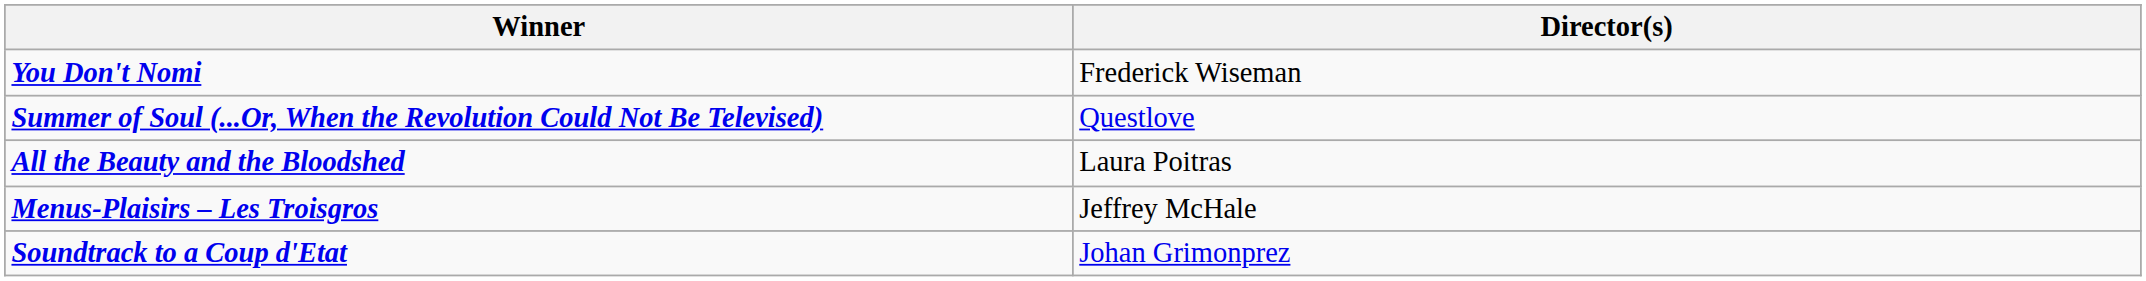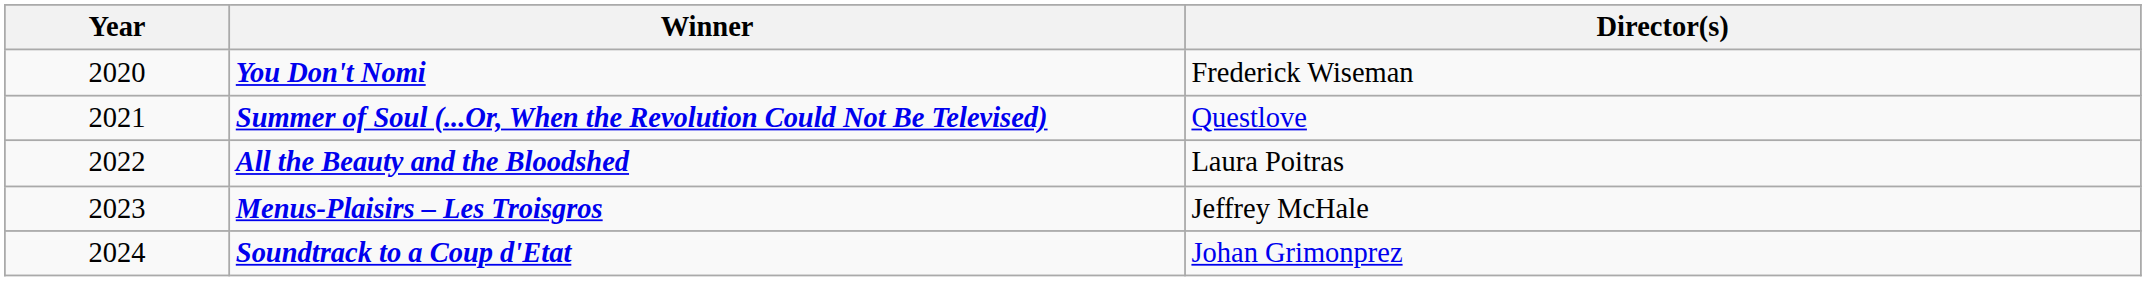+ column: Year | 2020 | 2021 | 2022 | 2023 | 2024
